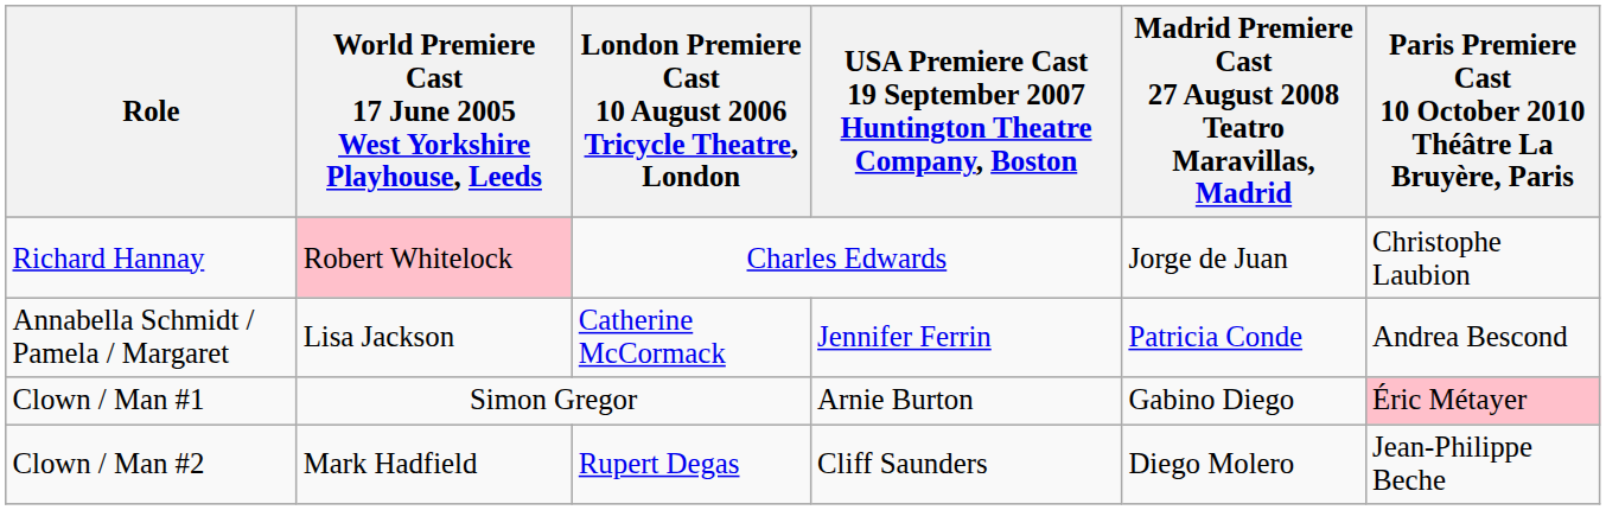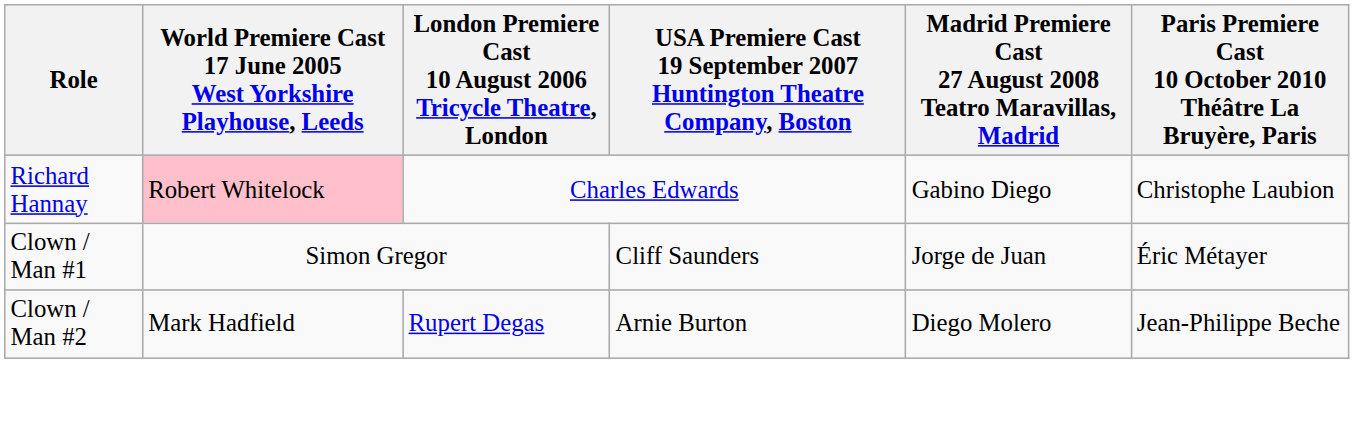Richard Hannay | column 5: Jorge de Juan -> Gabino Diego
- row: Annabella Schmidt / Pamela / Margaret | Lisa Jackson | Catherine McCormack | Jennifer Ferrin | Patricia Conde | Andrea Bescond
Clown / Man #1 | column 4: Arnie Burton -> Cliff Saunders
Clown / Man #1 | column 5: Gabino Diego -> Jorge de Juan
Clown / Man #1 | column 6: pink background -> no background
Clown / Man #2 | column 4: Cliff Saunders -> Arnie Burton
